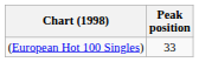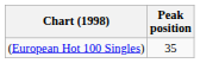(European Hot 100 Singles) | Peak position: 33 -> 35
